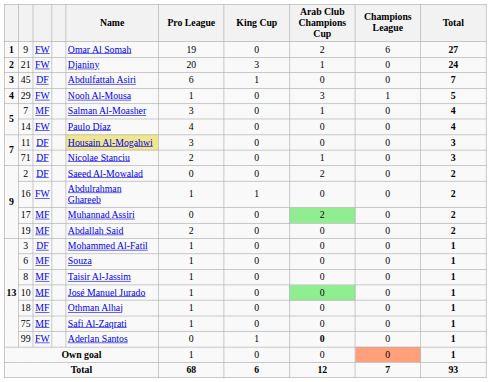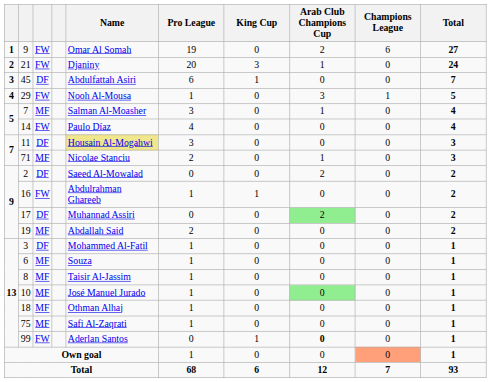71 | column 3: DF -> MF
17 | column 3: MF -> DF
